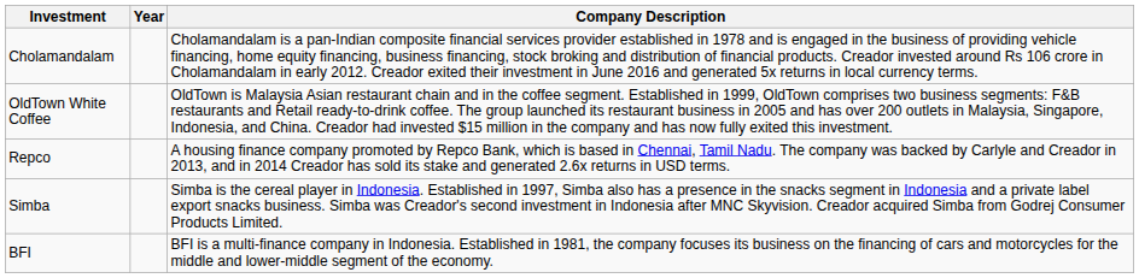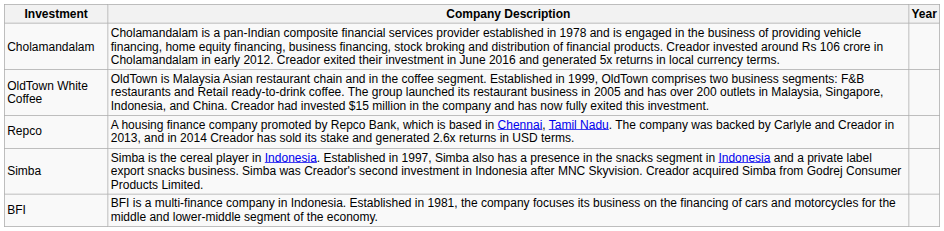columns swapped: Year <-> Company Description
